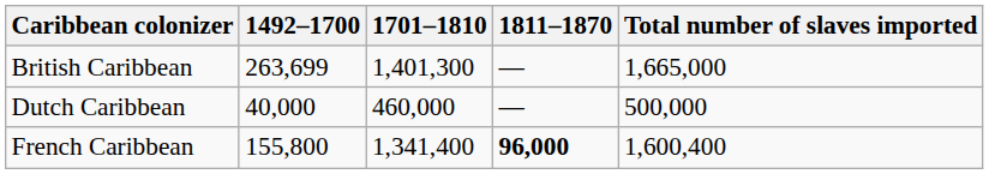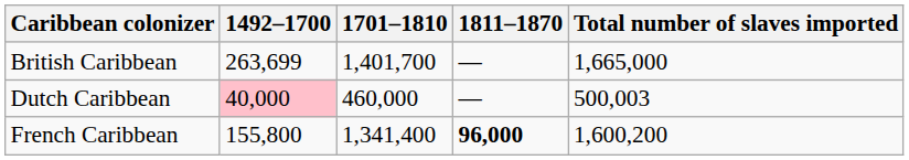British Caribbean | 1701–1810: 1,401,300 -> 1,401,700
Dutch Caribbean | 1492–1700: no background -> pink background
Dutch Caribbean | Total number of slaves imported: 500,000 -> 500,003
French Caribbean | Total number of slaves imported: 1,600,400 -> 1,600,200
